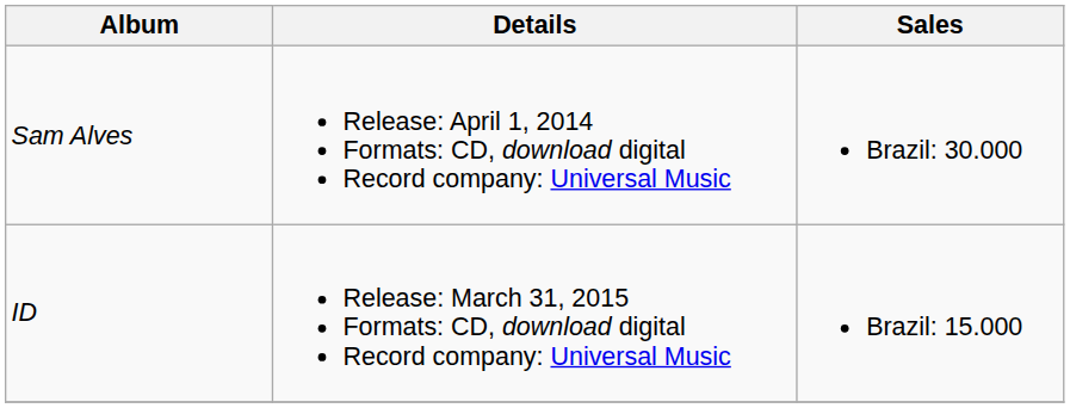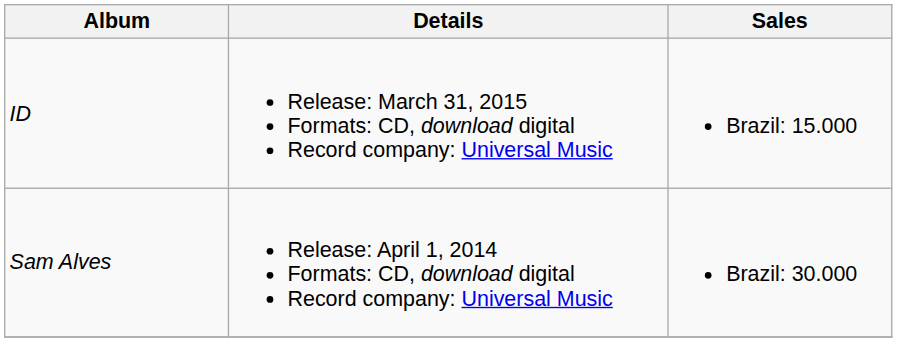rows swapped: Sam Alves <-> ID
